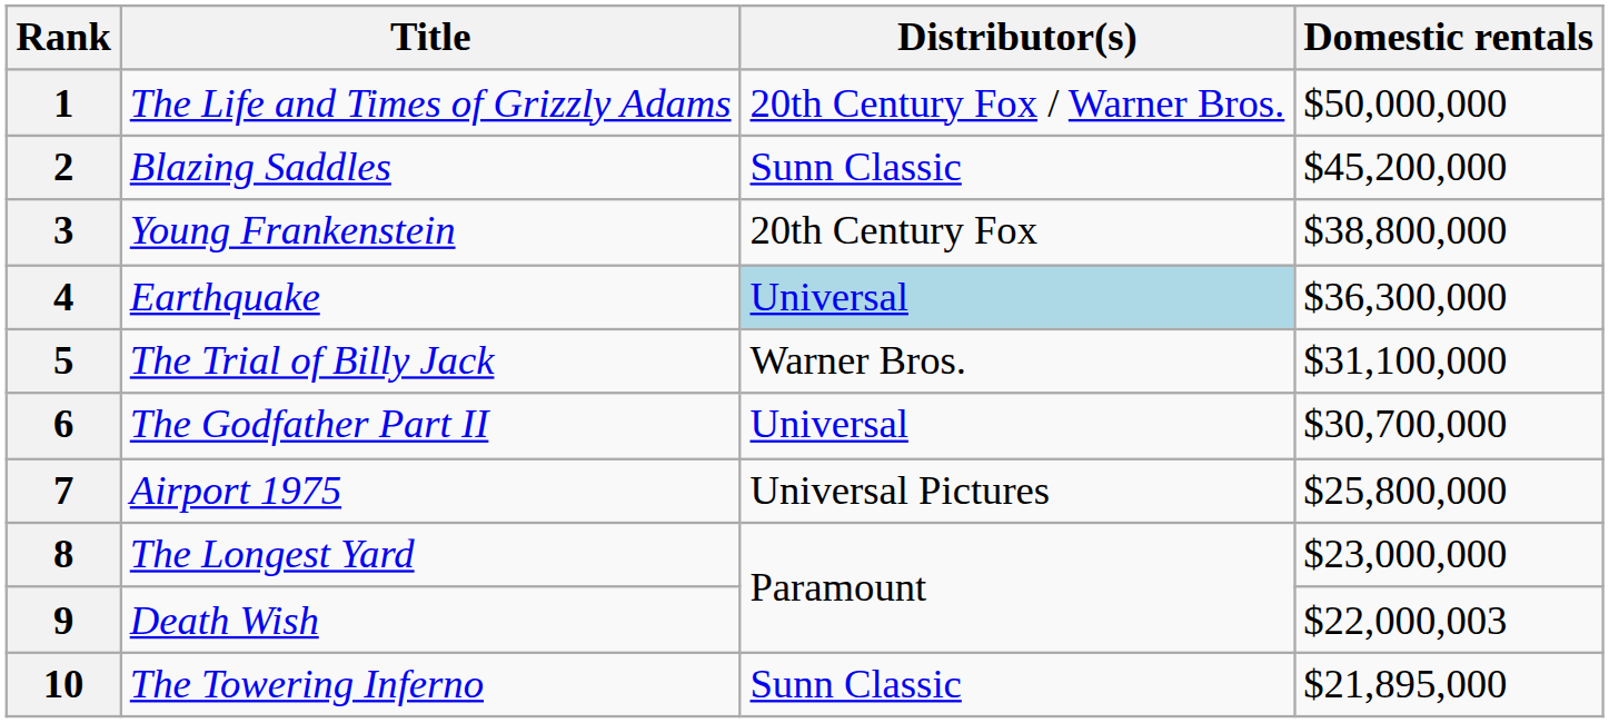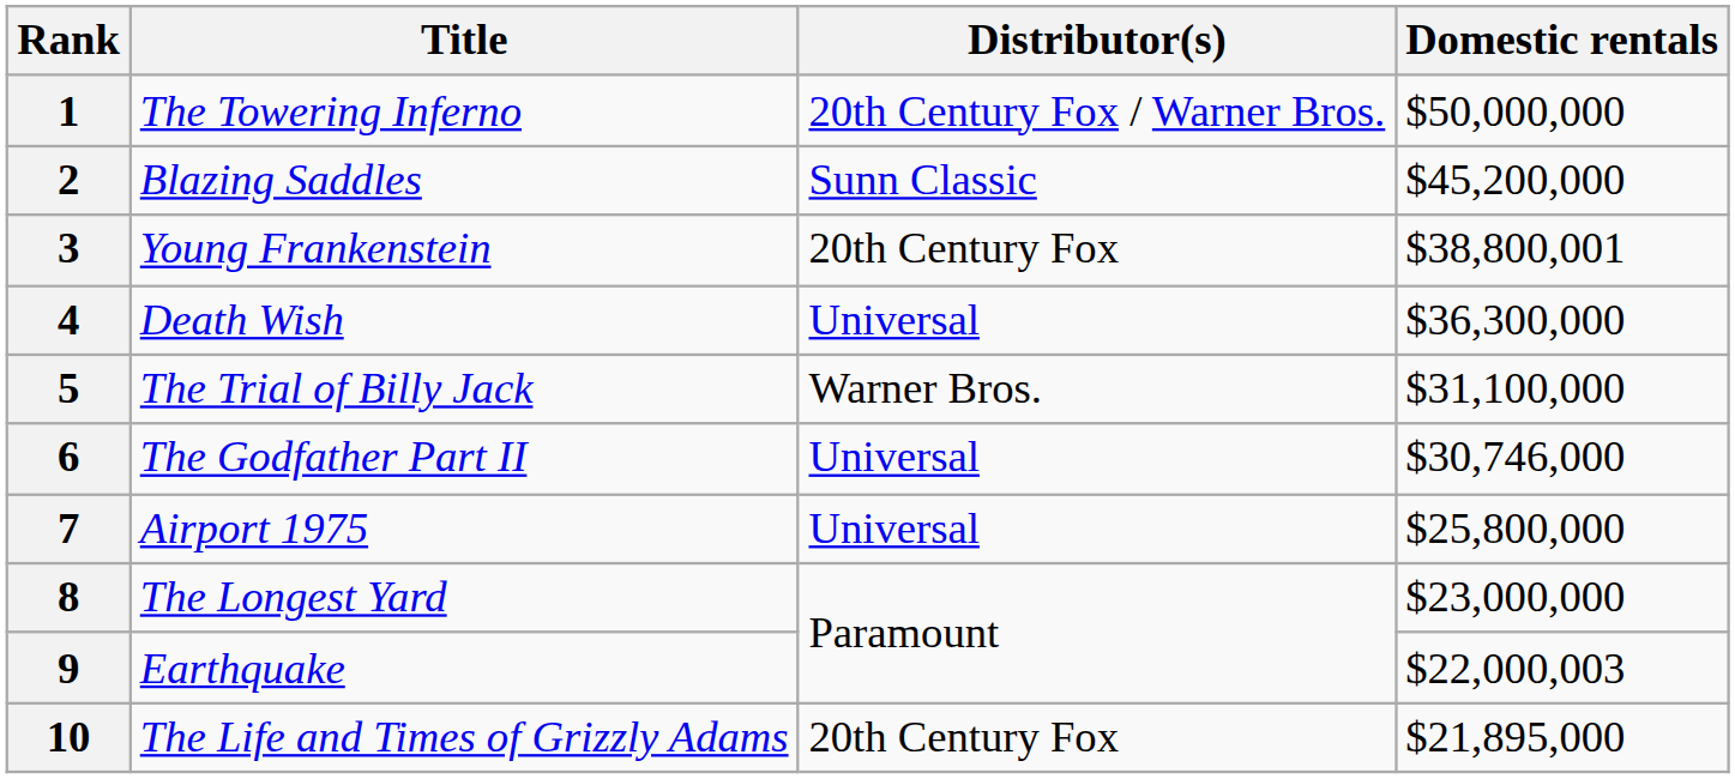1 | Title: The Life and Times of Grizzly Adams -> The Towering Inferno
3 | Domestic rentals: $38,800,000 -> $38,800,001
4 | Title: Earthquake -> Death Wish
4 | Distributor(s): lightblue background -> no background
6 | Domestic rentals: $30,700,000 -> $30,746,000
7 | Distributor(s): Universal Pictures -> Universal
9 | Title: Death Wish -> Earthquake
10 | Title: The Towering Inferno -> The Life and Times of Grizzly Adams
10 | Distributor(s): Sunn Classic -> 20th Century Fox
